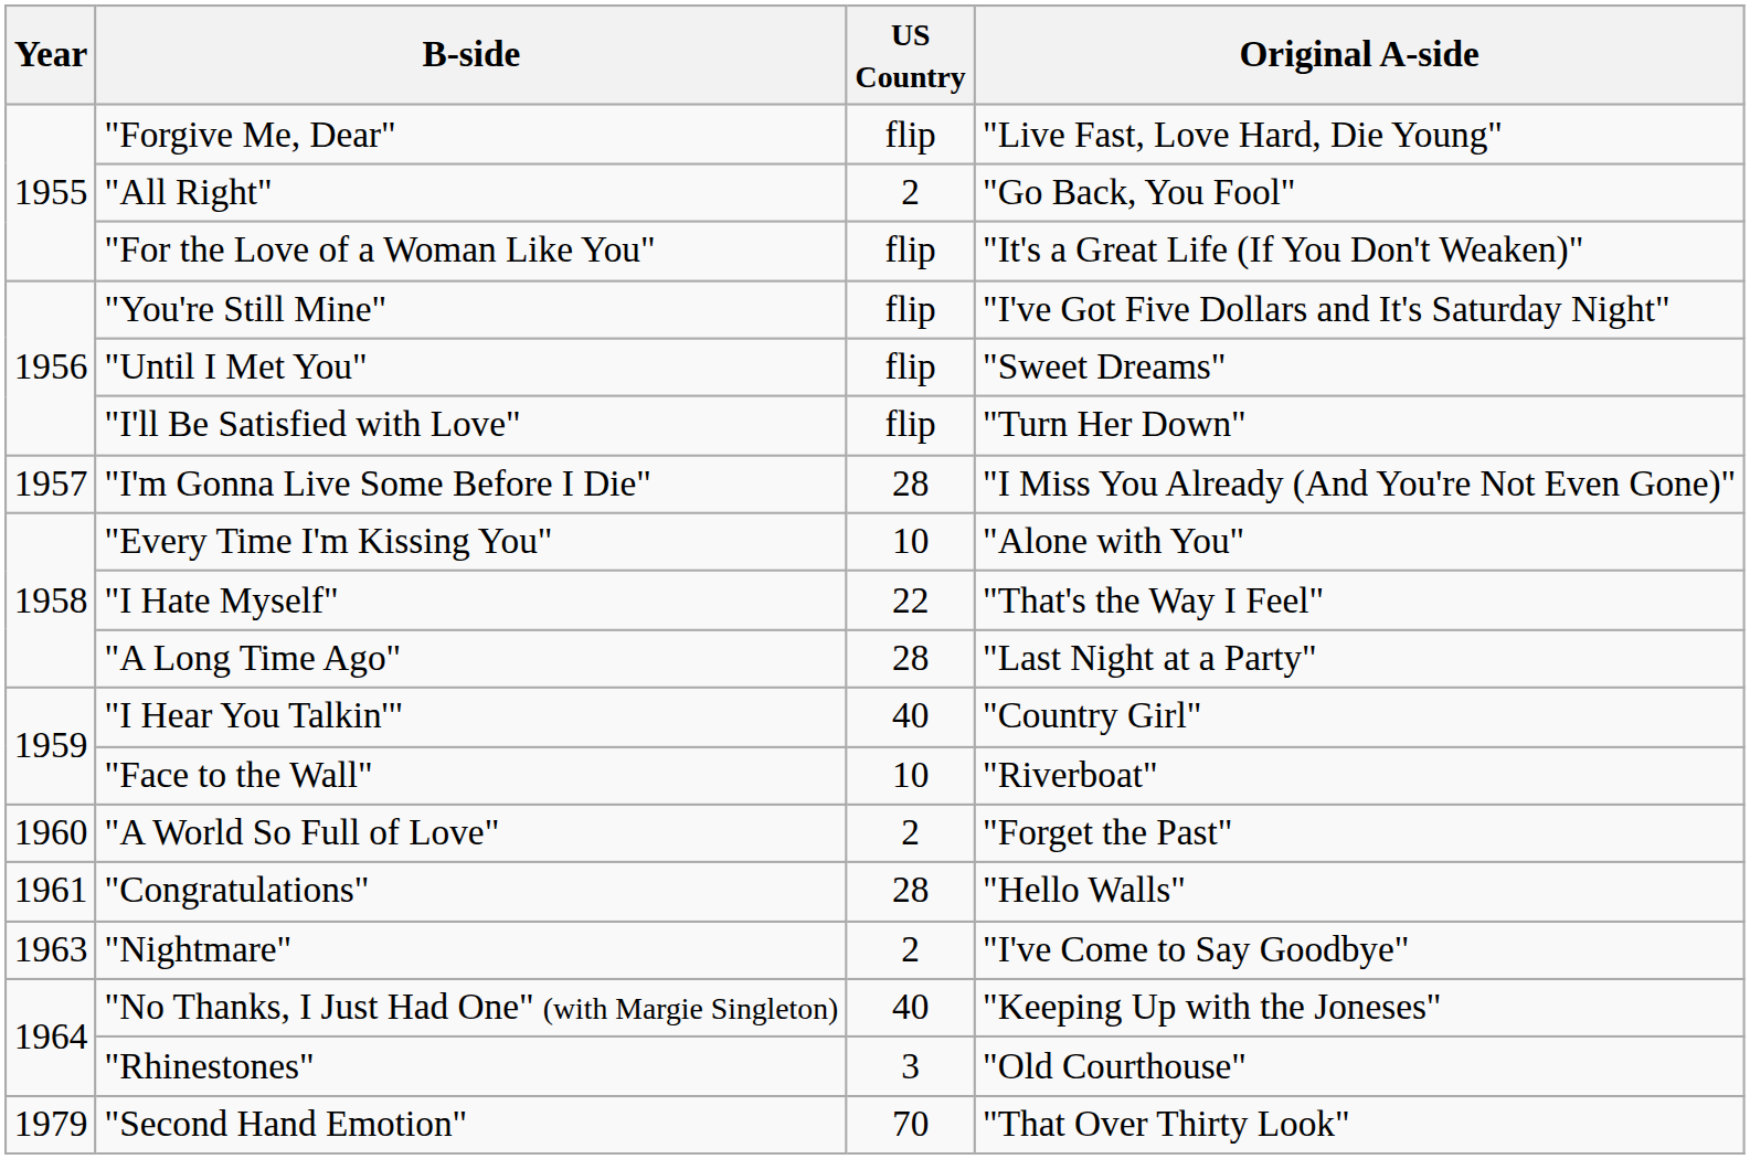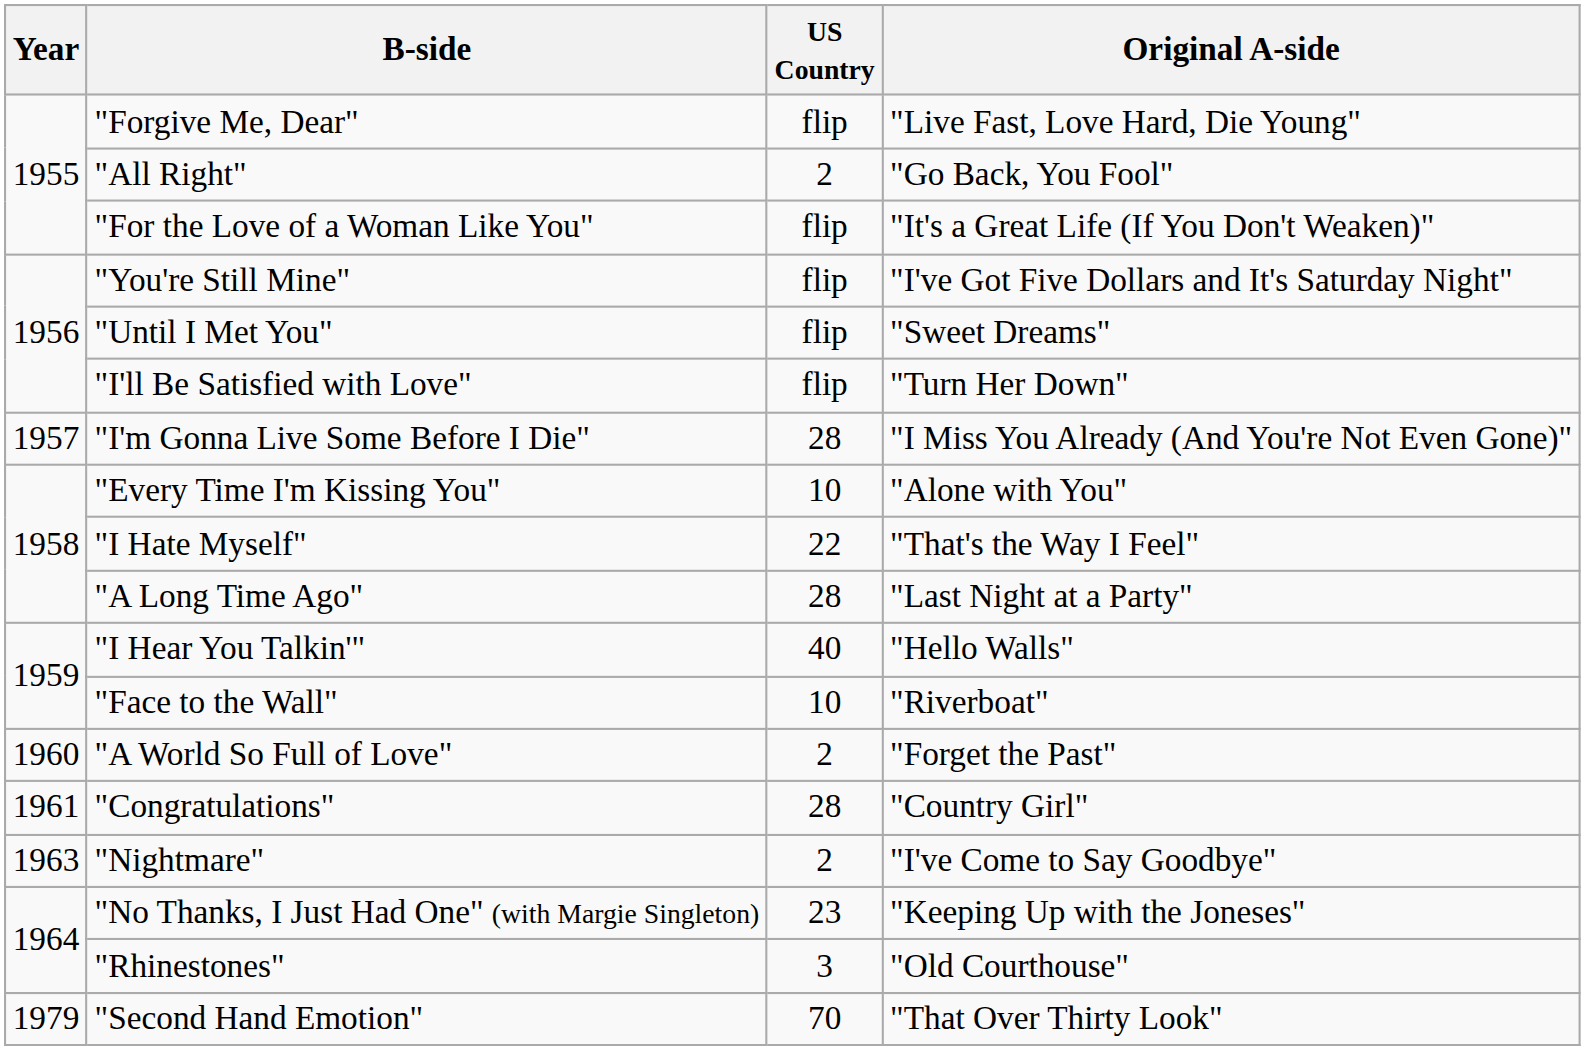"I Hear You Talkin'" | Original A-side: "Country Girl" -> "Hello Walls"
"Congratulations" | Original A-side: "Hello Walls" -> "Country Girl"
"No Thanks, I Just Had One" (with Margie Singleton) | US Country: 40 -> 23
